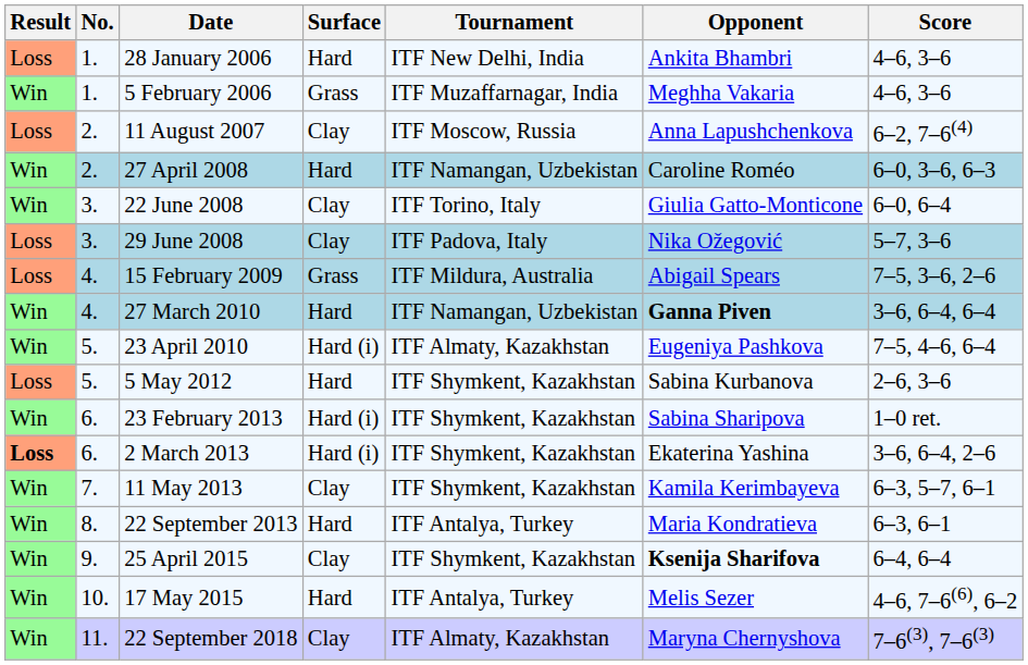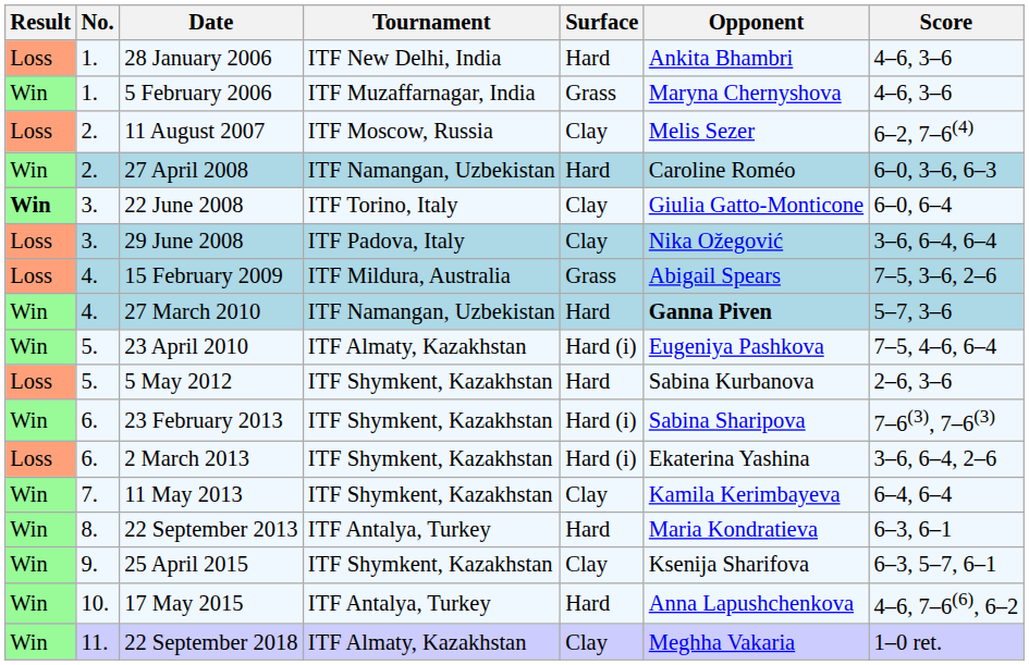columns swapped: Tournament <-> Surface
5 February 2006 | Opponent: Meghha Vakaria -> Maryna Chernyshova
11 August 2007 | Opponent: Anna Lapushchenkova -> Melis Sezer
22 June 2008 | Result: normal -> bold
29 June 2008 | Score: 5–7, 3–6 -> 3–6, 6–4, 6–4
27 March 2010 | Score: 3–6, 6–4, 6–4 -> 5–7, 3–6
23 February 2013 | Score: 1–0 ret. -> 7–6(3), 7–6(3)
2 March 2013 | Result: bold -> normal
11 May 2013 | Score: 6–3, 5–7, 6–1 -> 6–4, 6–4
25 April 2015 | Opponent: bold -> normal
25 April 2015 | Score: 6–4, 6–4 -> 6–3, 5–7, 6–1
17 May 2015 | Opponent: Melis Sezer -> Anna Lapushchenkova
22 September 2018 | Opponent: Maryna Chernyshova -> Meghha Vakaria
22 September 2018 | Score: 7–6(3), 7–6(3) -> 1–0 ret.
